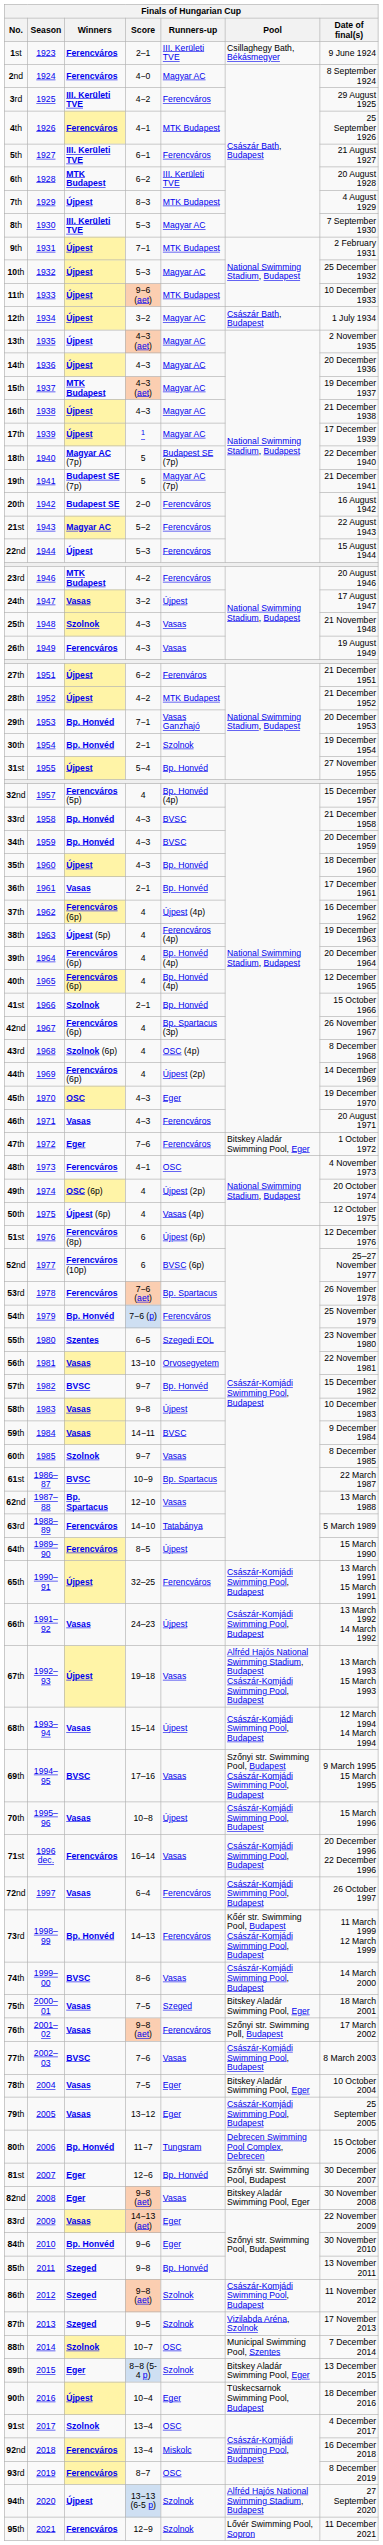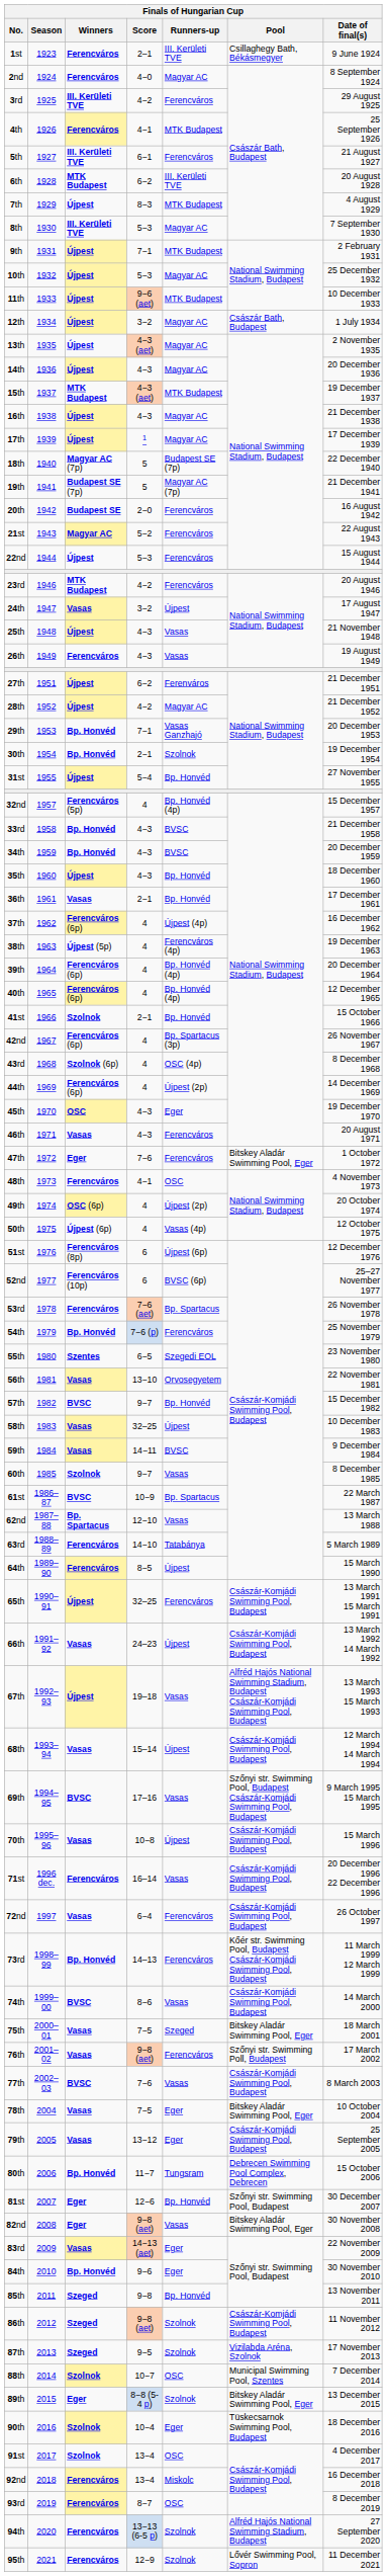15th | Runners-up: Magyar AC -> MTK Budapest
25th | Winners: Szolnok -> Újpest
28th | Runners-up: MTK Budapest -> Magyar AC
58th | Score: 9−8 -> 32–25
90th | Winners: Újpest -> Szolnok
94th | Winners: Újpest -> Ferencváros
